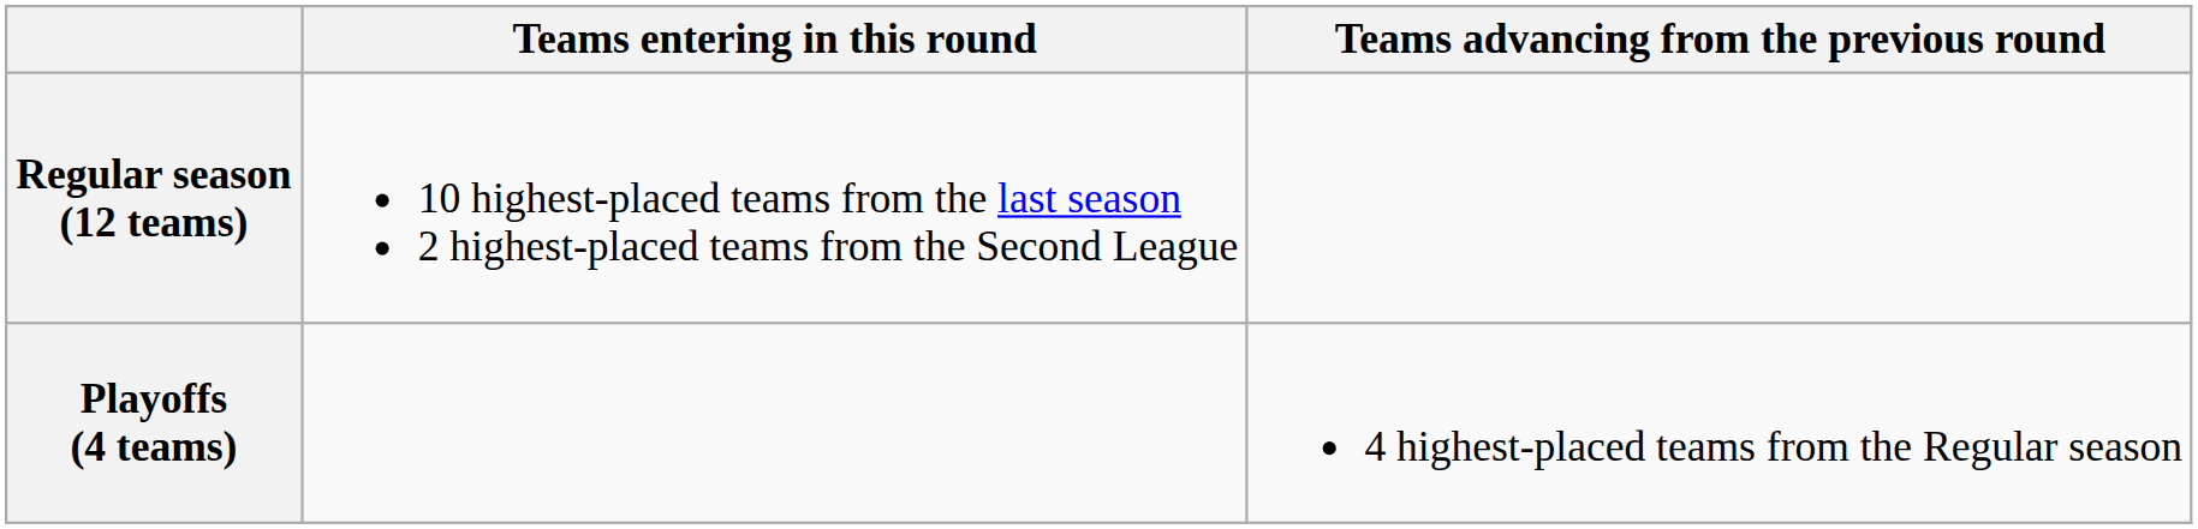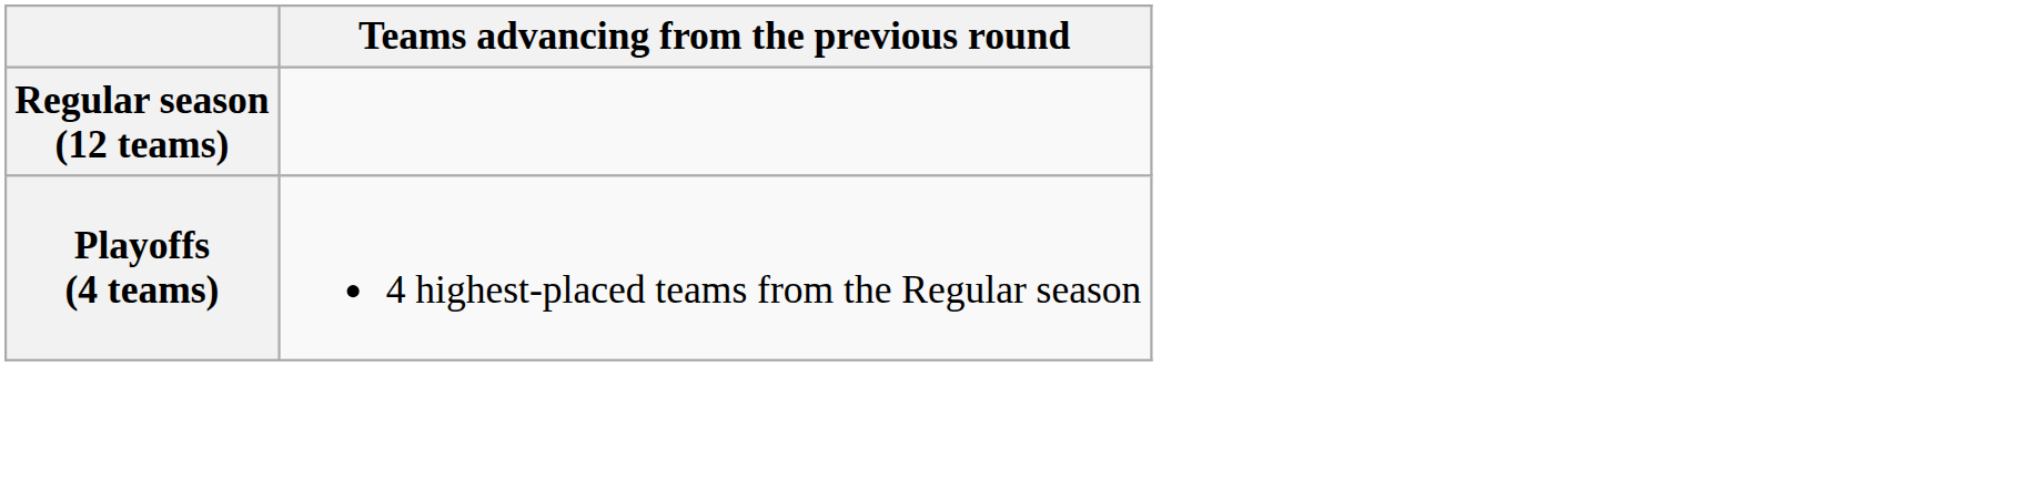- column: Teams entering in this round | 10 highest-placed teams from the last season 2 highest-placed teams from the Second League
